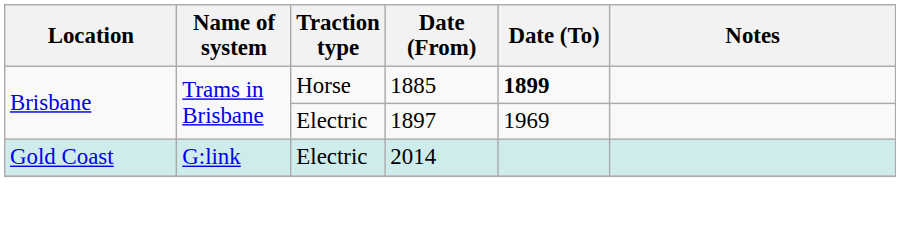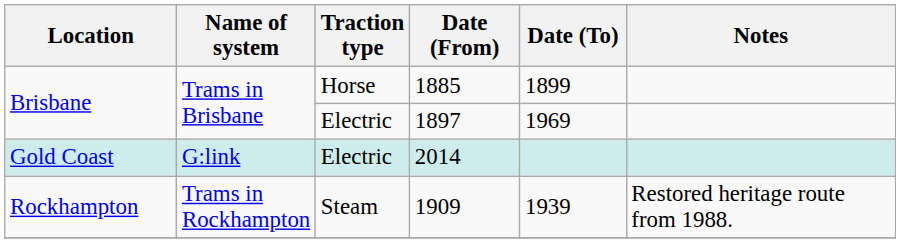1885 | Date (To): bold -> normal
+ row: Rockhampton | Trams in Rockhampton | Steam | 1909 | 1939 | Restored heritage route from 1988.
